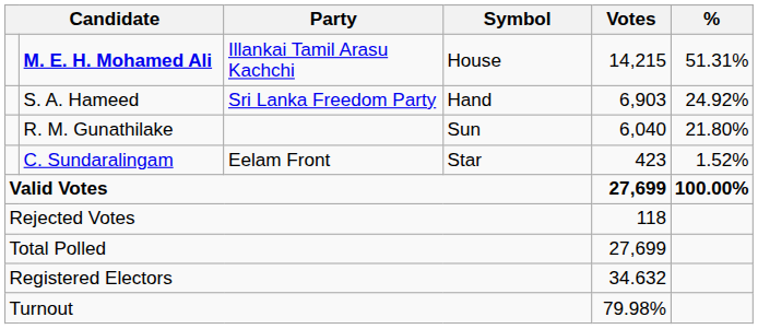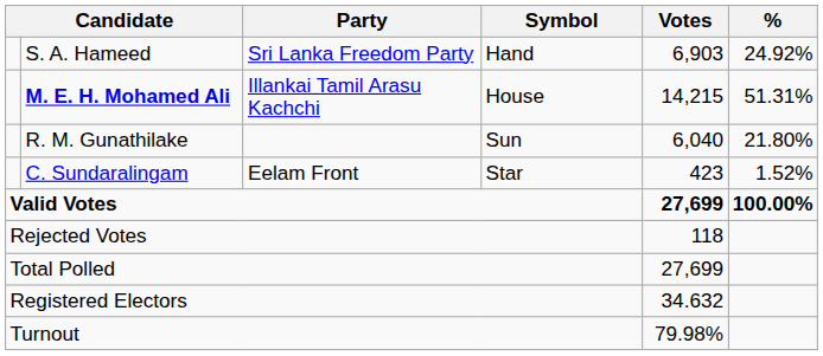rows swapped: M. E. H. Mohamed Ali <-> S. A. Hameed
